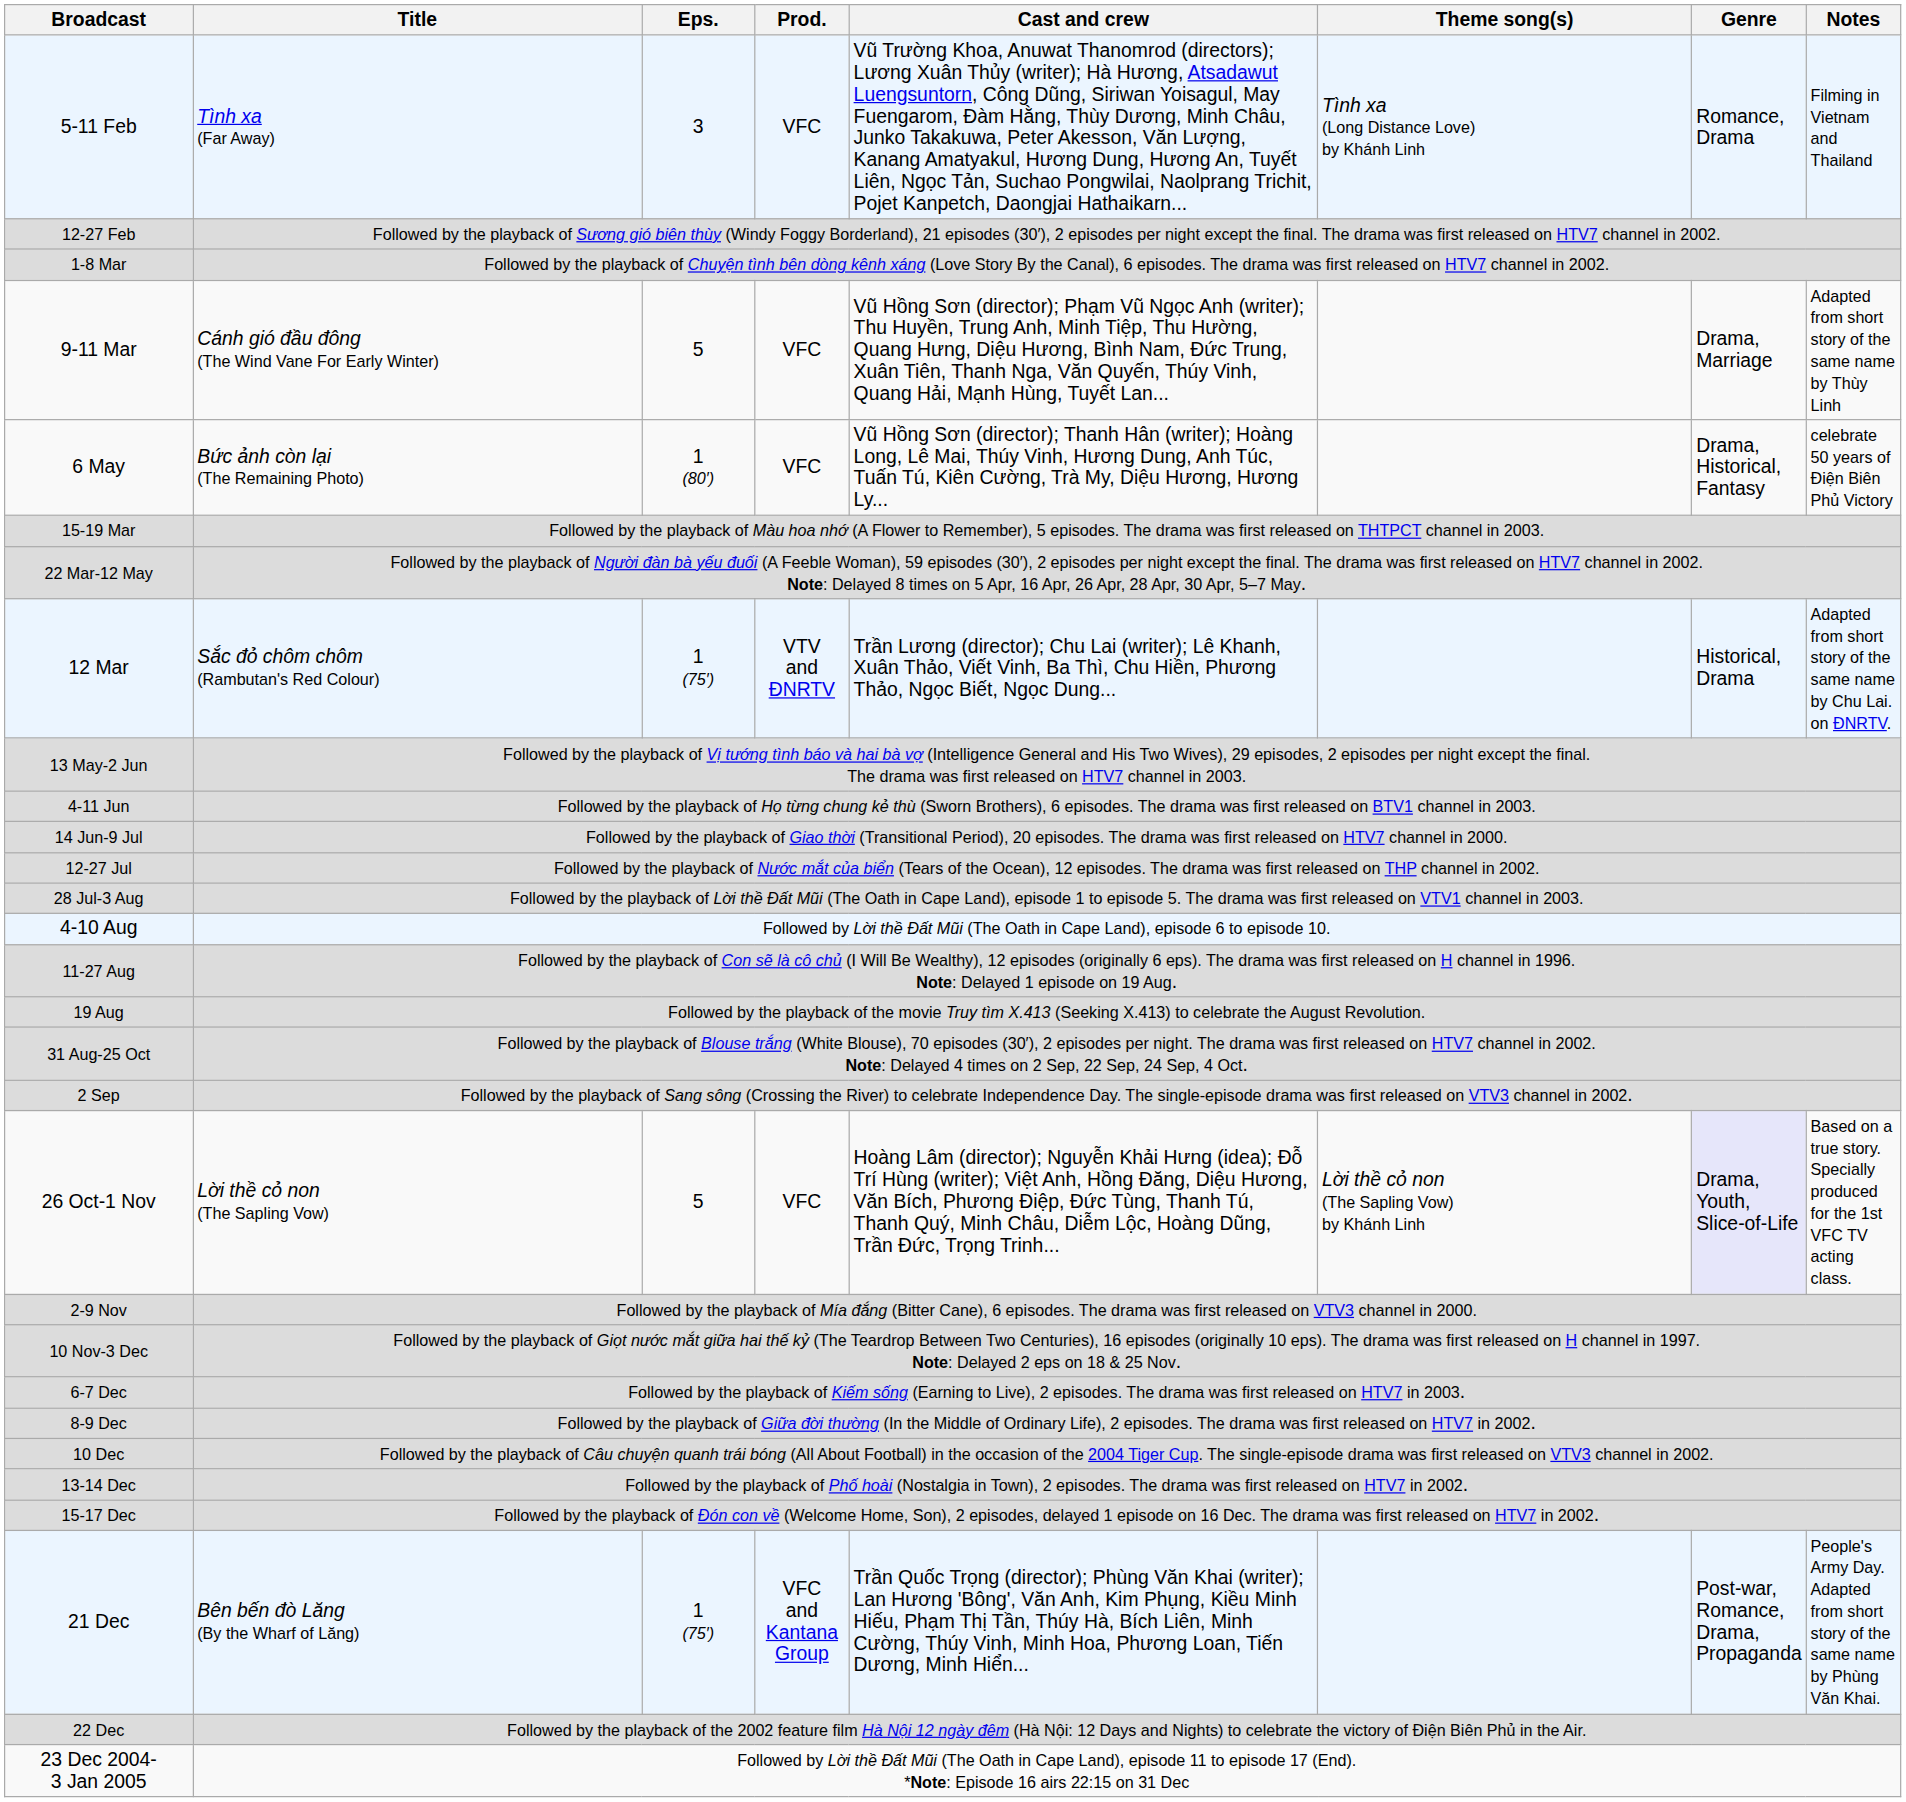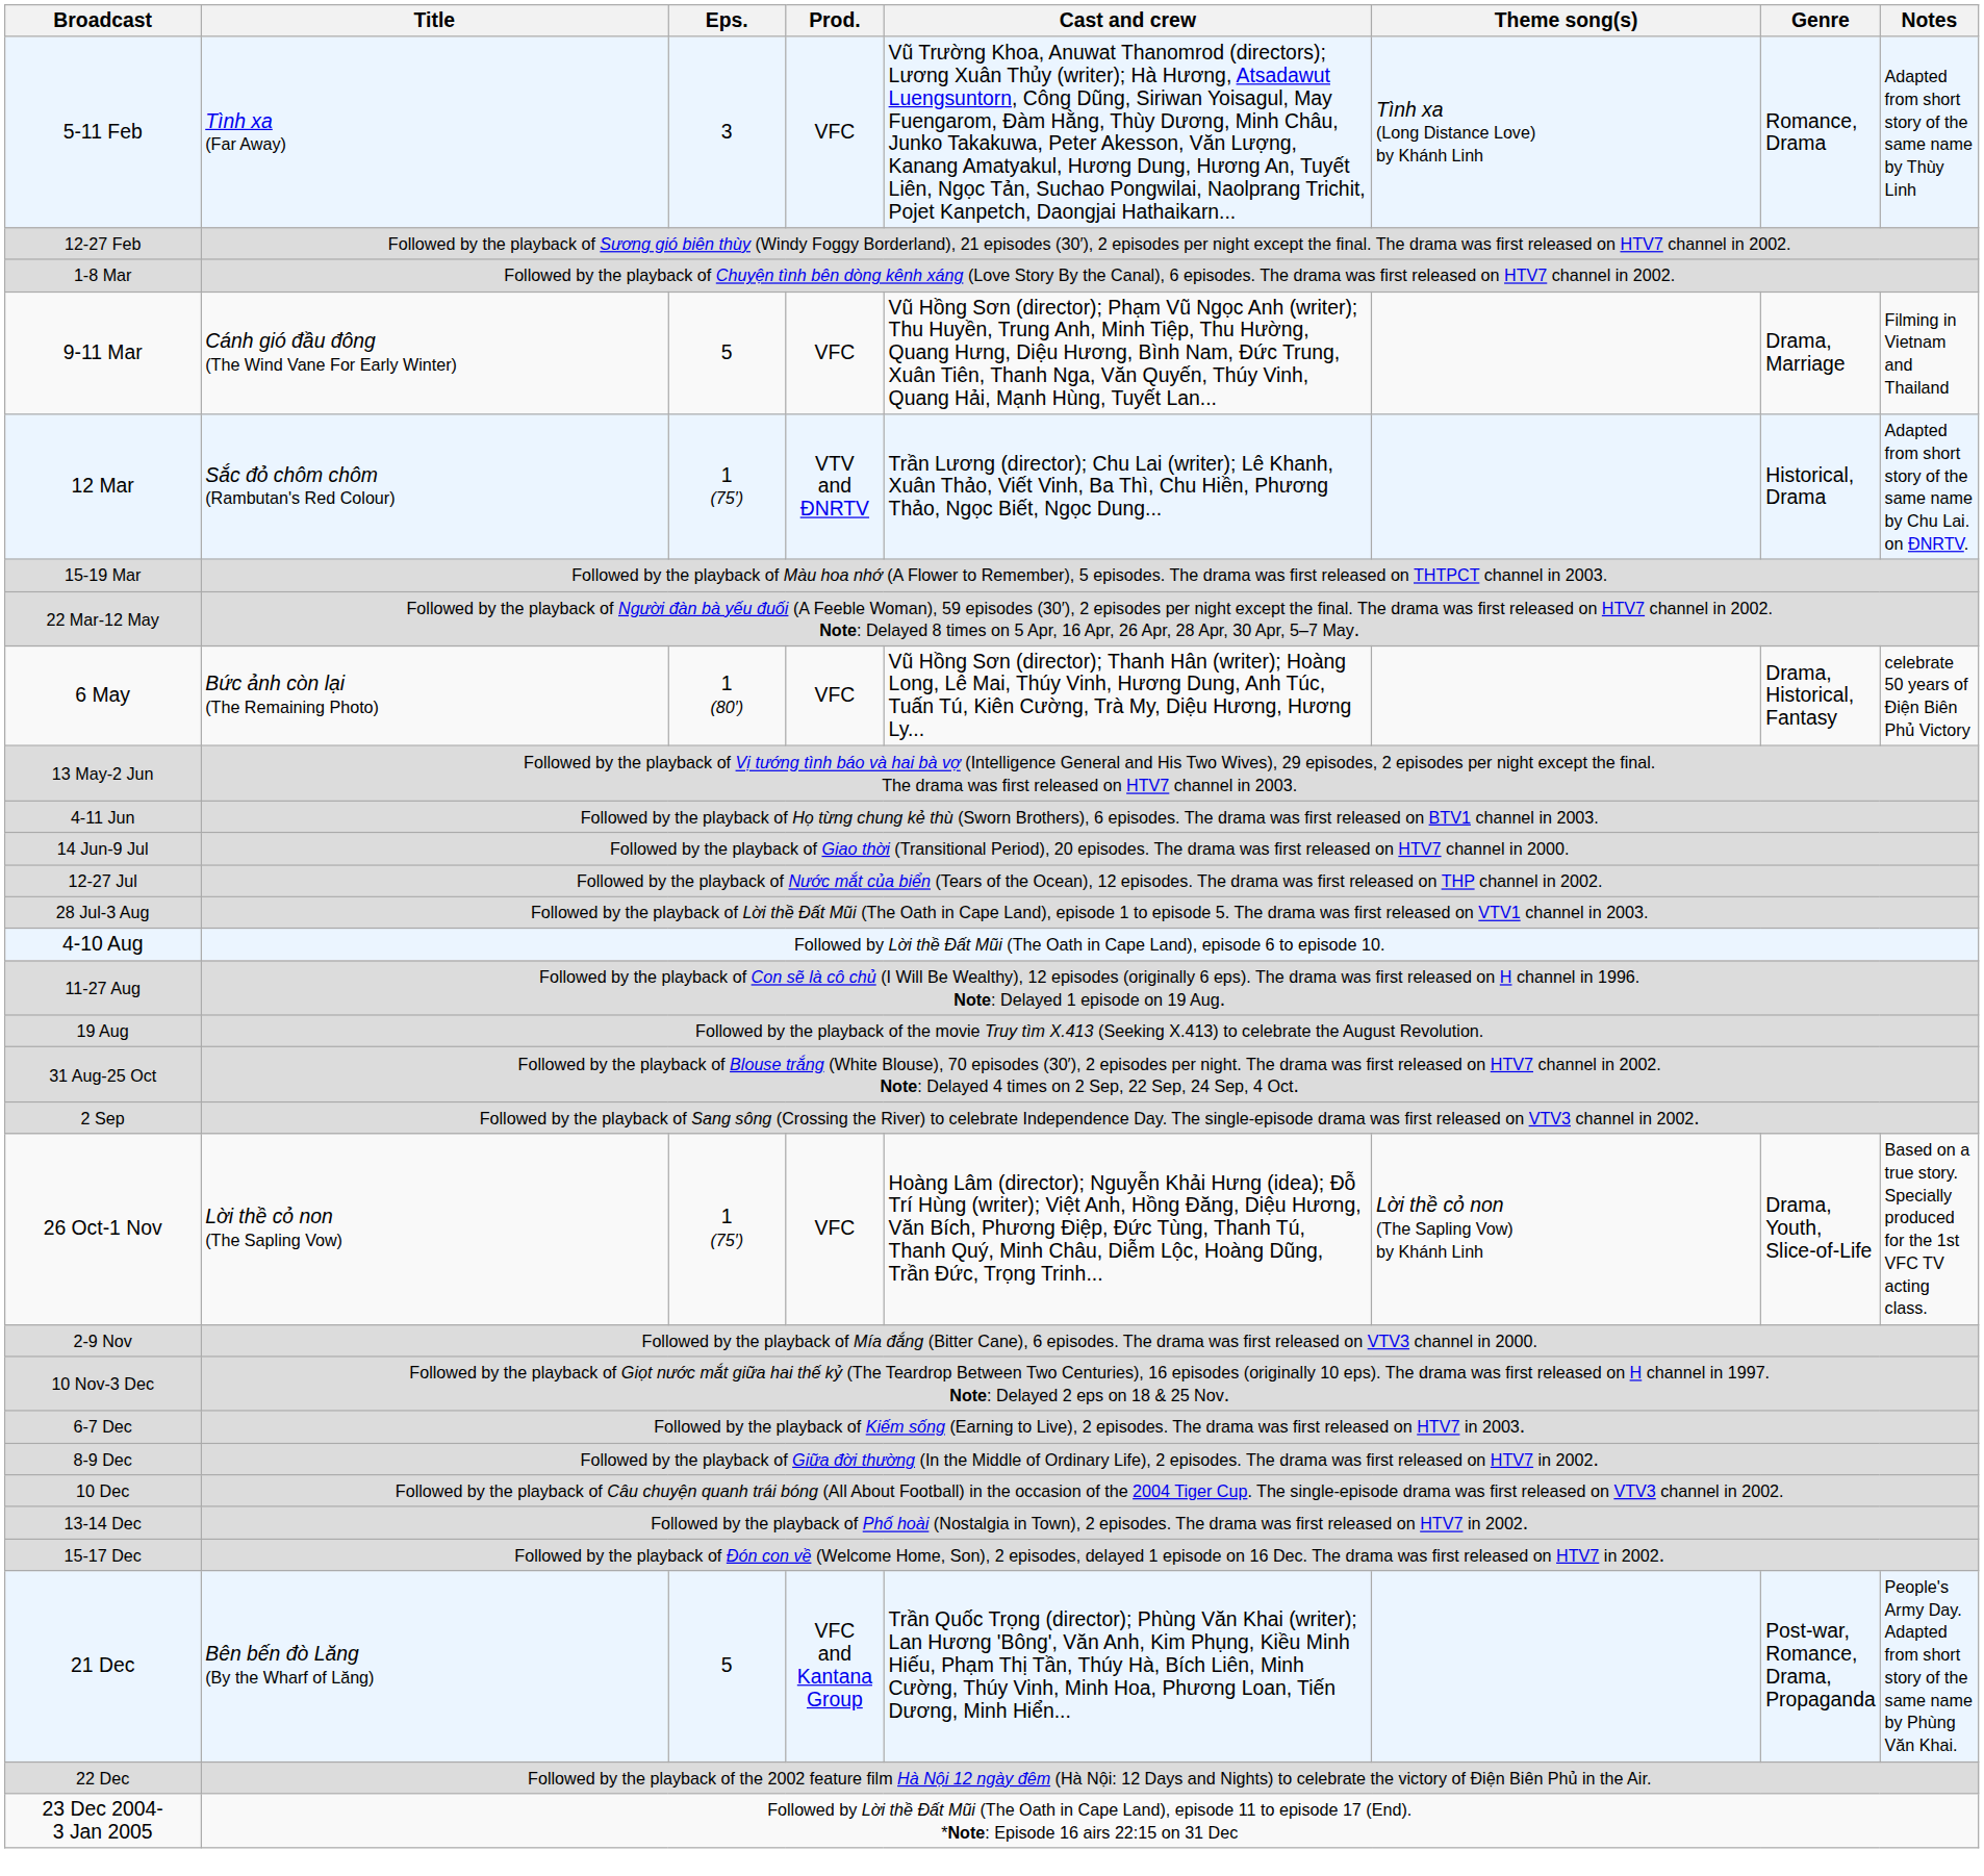5-11 Feb | Notes: Filming in Vietnam and Thailand -> Adapted from short story of the same name by Thùy Linh
9-11 Mar | Notes: Adapted from short story of the same name by Thùy Linh -> Filming in Vietnam and Thailand
rows swapped: 12 Mar <-> 6 May
26 Oct-1 Nov | Eps.: 5 -> 1 (75′)
26 Oct-1 Nov | Genre: lavender background -> no background
21 Dec | Eps.: 1 (75′) -> 5
